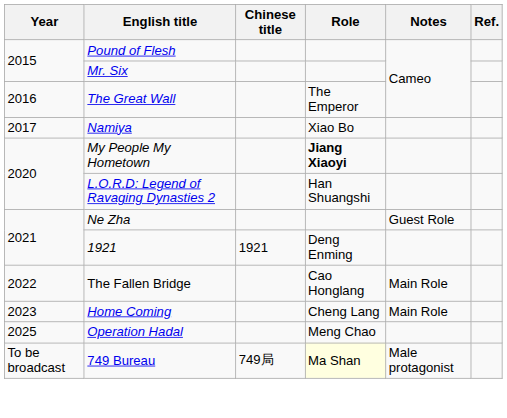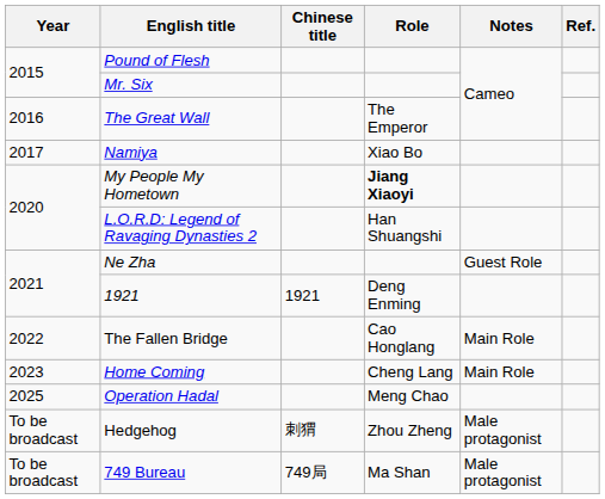+ row: To be broadcast | Hedgehog | 刺猬 | Zhou Zheng | Male protagonist
749 Bureau | Role: lightyellow background -> no background
